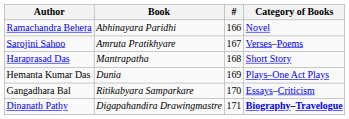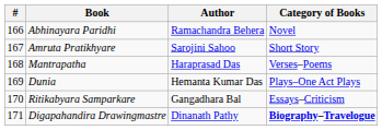columns swapped: # <-> Author
Amruta Pratikhyare | Category of Books: Verses–Poems -> Short Story
Mantrapatha | Category of Books: Short Story -> Verses–Poems
